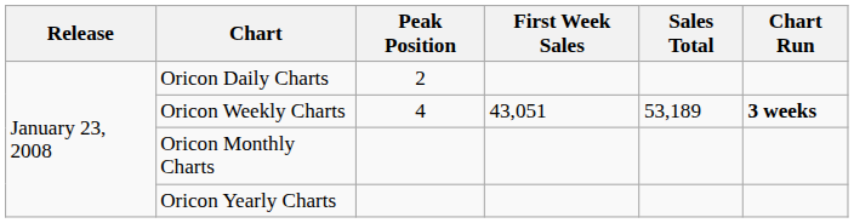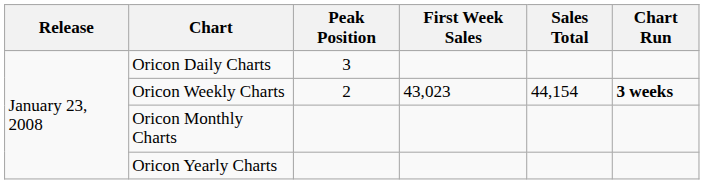Oricon Daily Charts | Peak Position: 2 -> 3
Oricon Weekly Charts | Peak Position: 4 -> 2
Oricon Weekly Charts | First Week Sales: 43,051 -> 43,023
Oricon Weekly Charts | Sales Total: 53,189 -> 44,154
